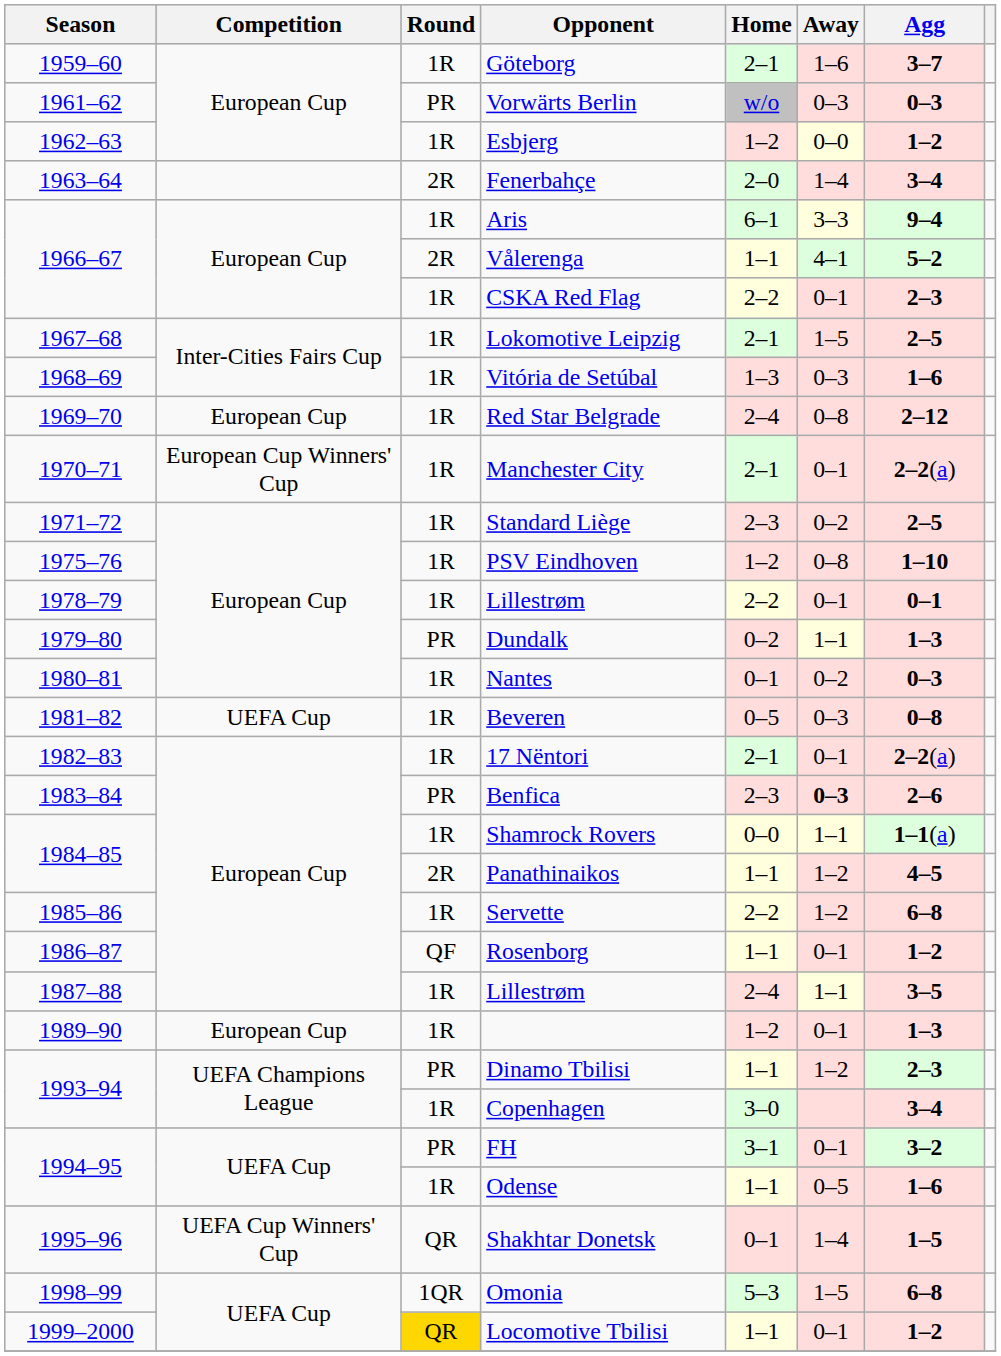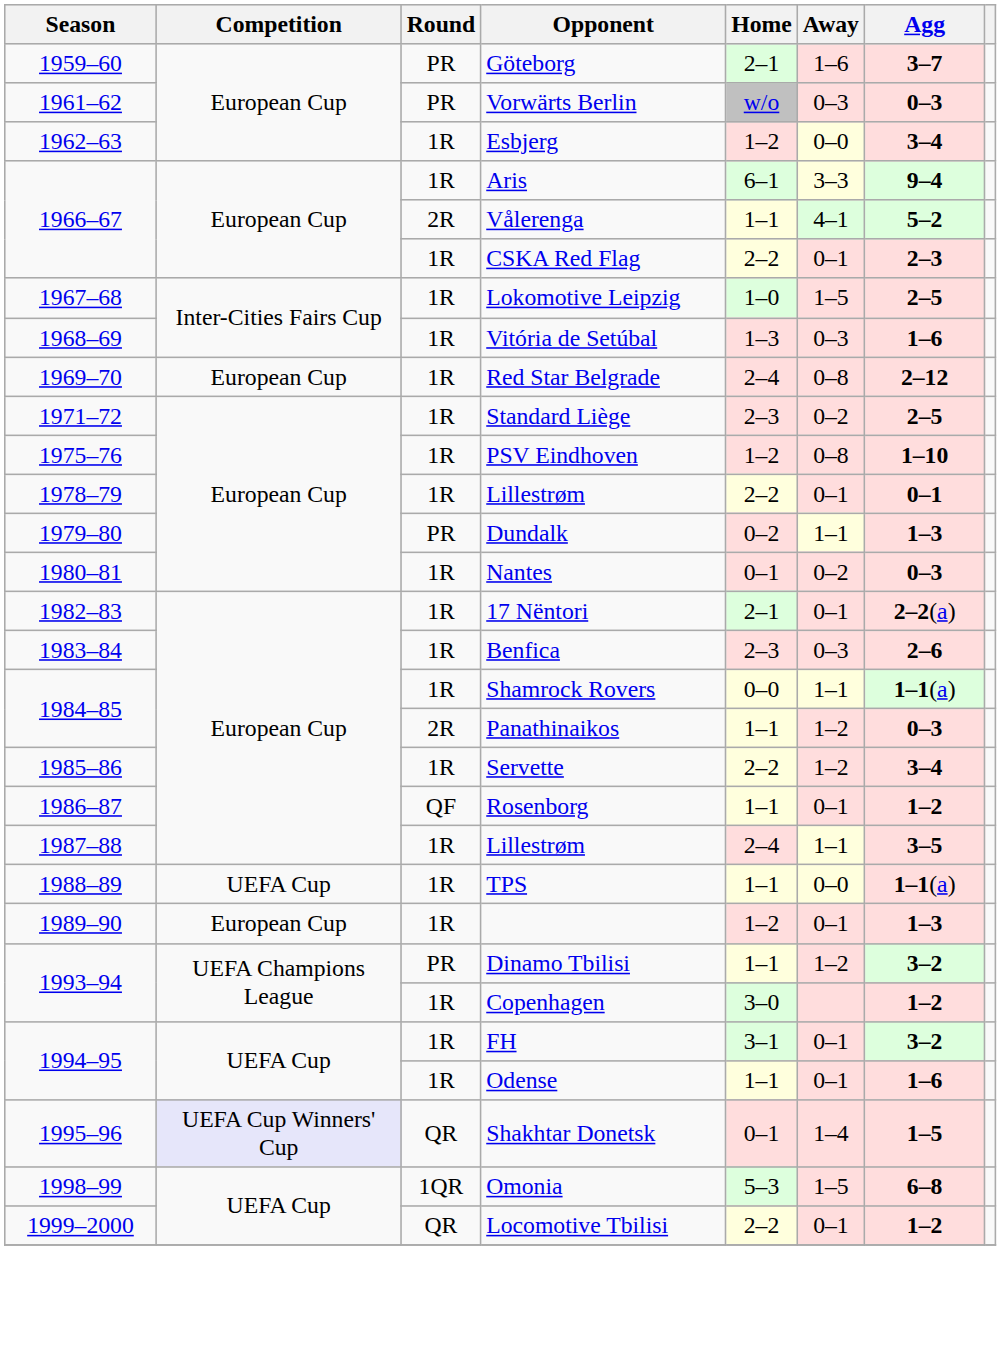Göteborg | Round: 1R -> PR
Esbjerg | Agg: 1–2 -> 3–4
- row: 1963–64 | 2R | Fenerbahçe | 2–0 | 1–4 | 3–4
Lokomotive Leipzig | Home: 2–1 -> 1–0
- row: 1970–71 | European Cup Winners' Cup | 1R | Manchester City | 2–1 | 0–1 | 2–2(a)
- row: 1981–82 | UEFA Cup | 1R | Beveren | 0–5 | 0–3 | 0–8
Benfica | Round: PR -> 1R
Benfica | Away: bold -> normal
Panathinaikos | Agg: 4–5 -> 0–3
Servette | Agg: 6–8 -> 3–4
+ row: 1988–89 | UEFA Cup | 1R | TPS | 1–1 | 0–0 | 1–1(a)
Dinamo Tbilisi | Agg: 2–3 -> 3–2
Copenhagen | Agg: 3–4 -> 1–2
FH | Round: PR -> 1R
Odense | Away: 0–5 -> 0–1
Shakhtar Donetsk | Competition: no background -> lavender background
Locomotive Tbilisi | Round: gold background -> no background
Locomotive Tbilisi | Home: 1–1 -> 2–2
